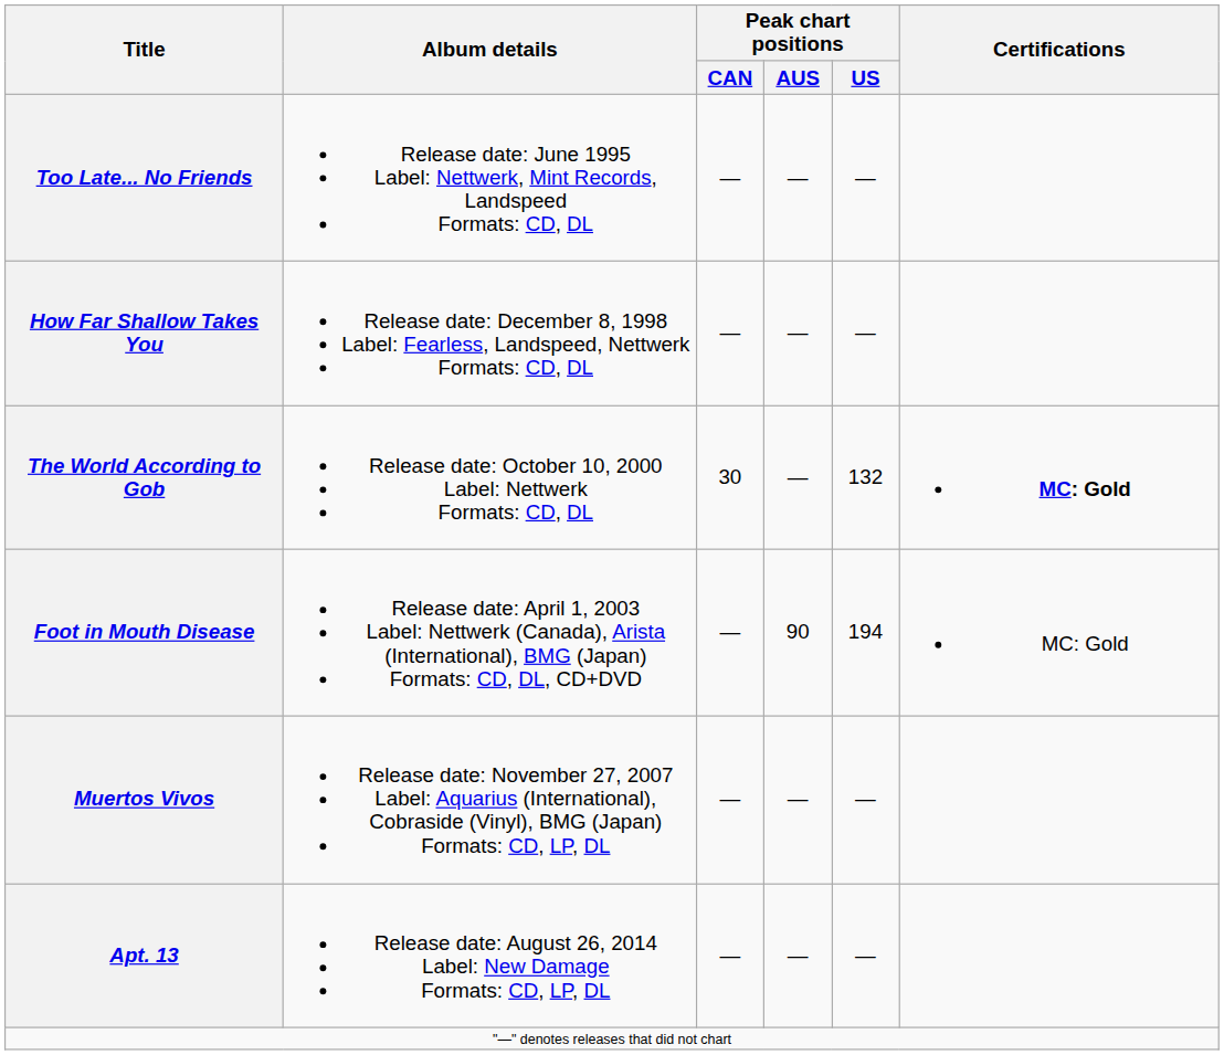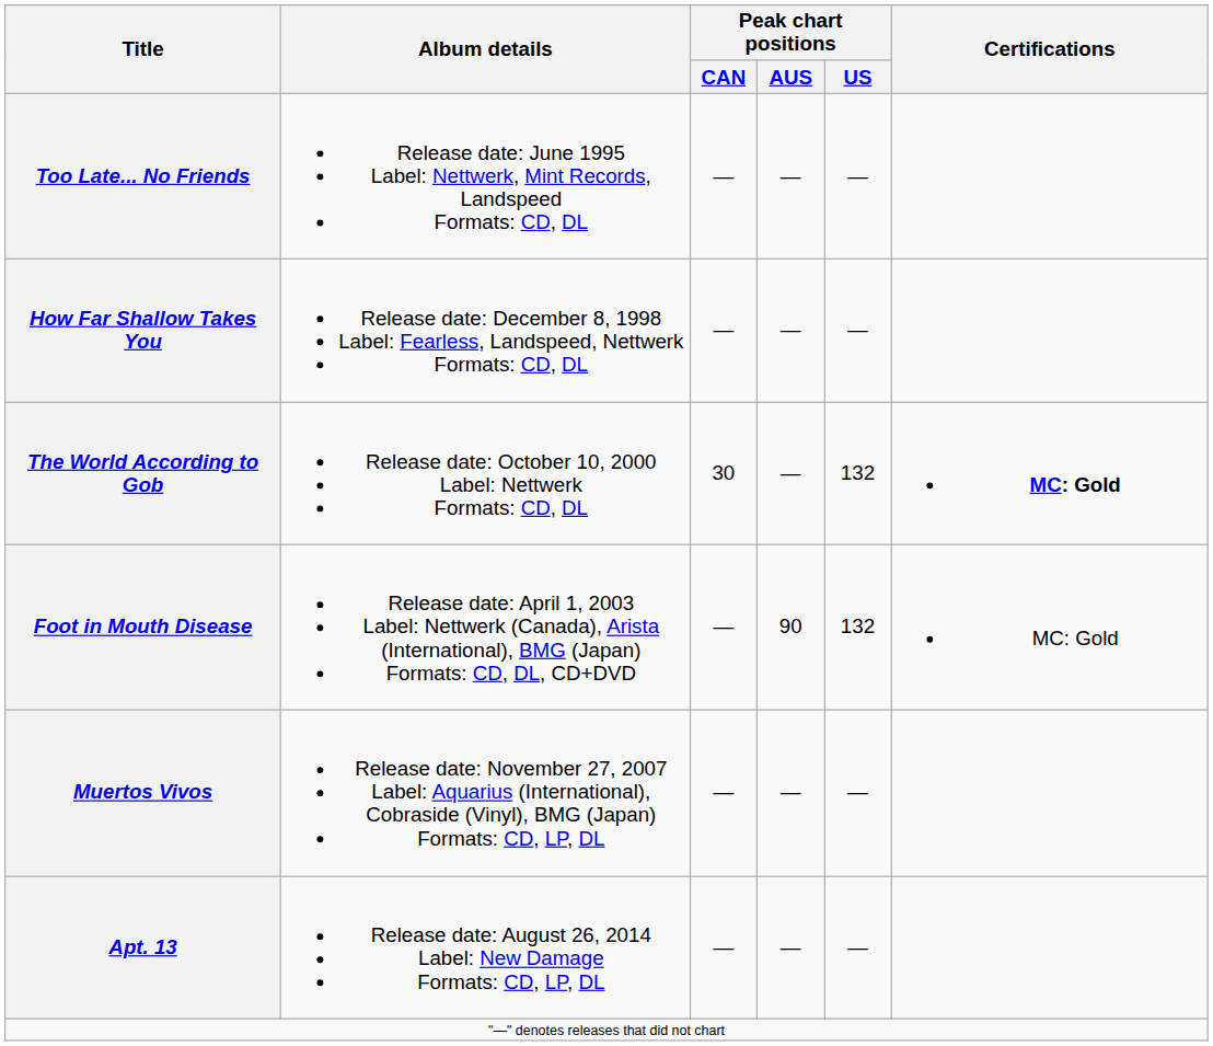Foot in Mouth Disease | Peak chart positions / US: 194 -> 132
